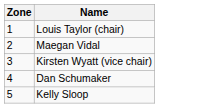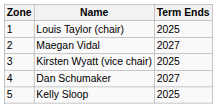+ column: Term Ends | 2025 | 2027 | 2025 | 2027 | 2025
